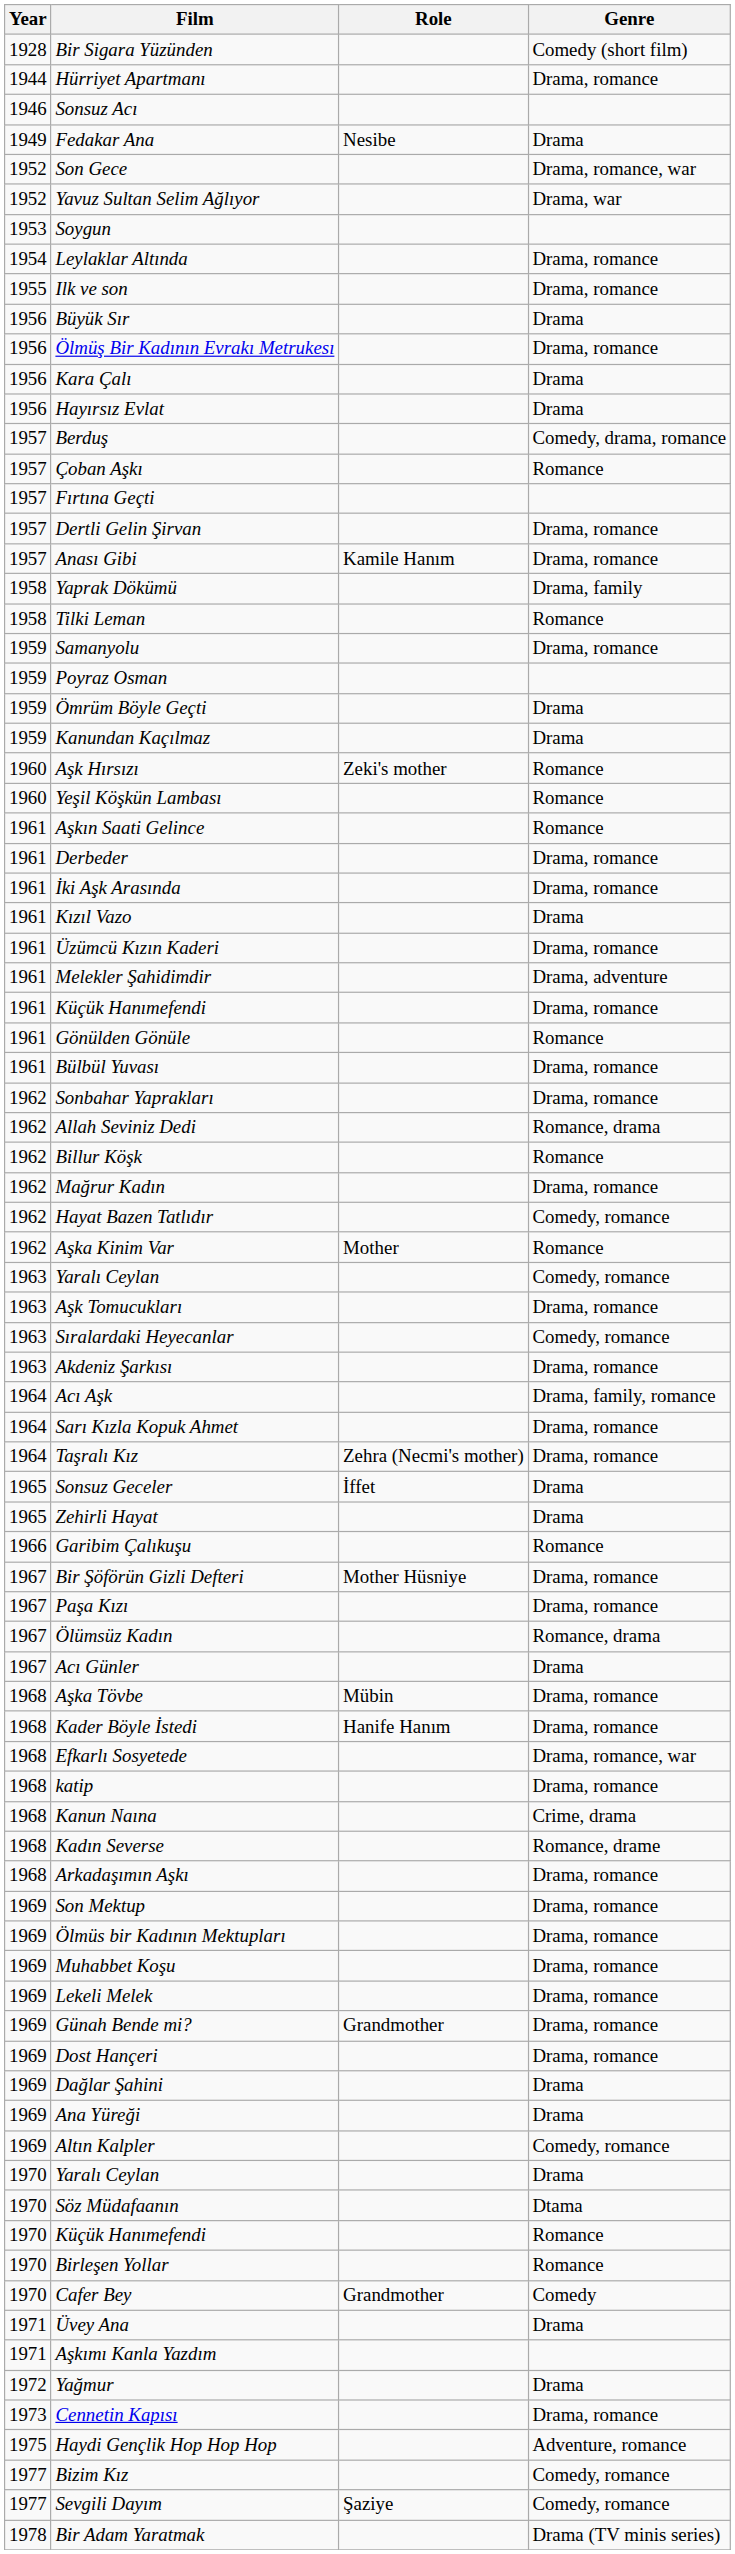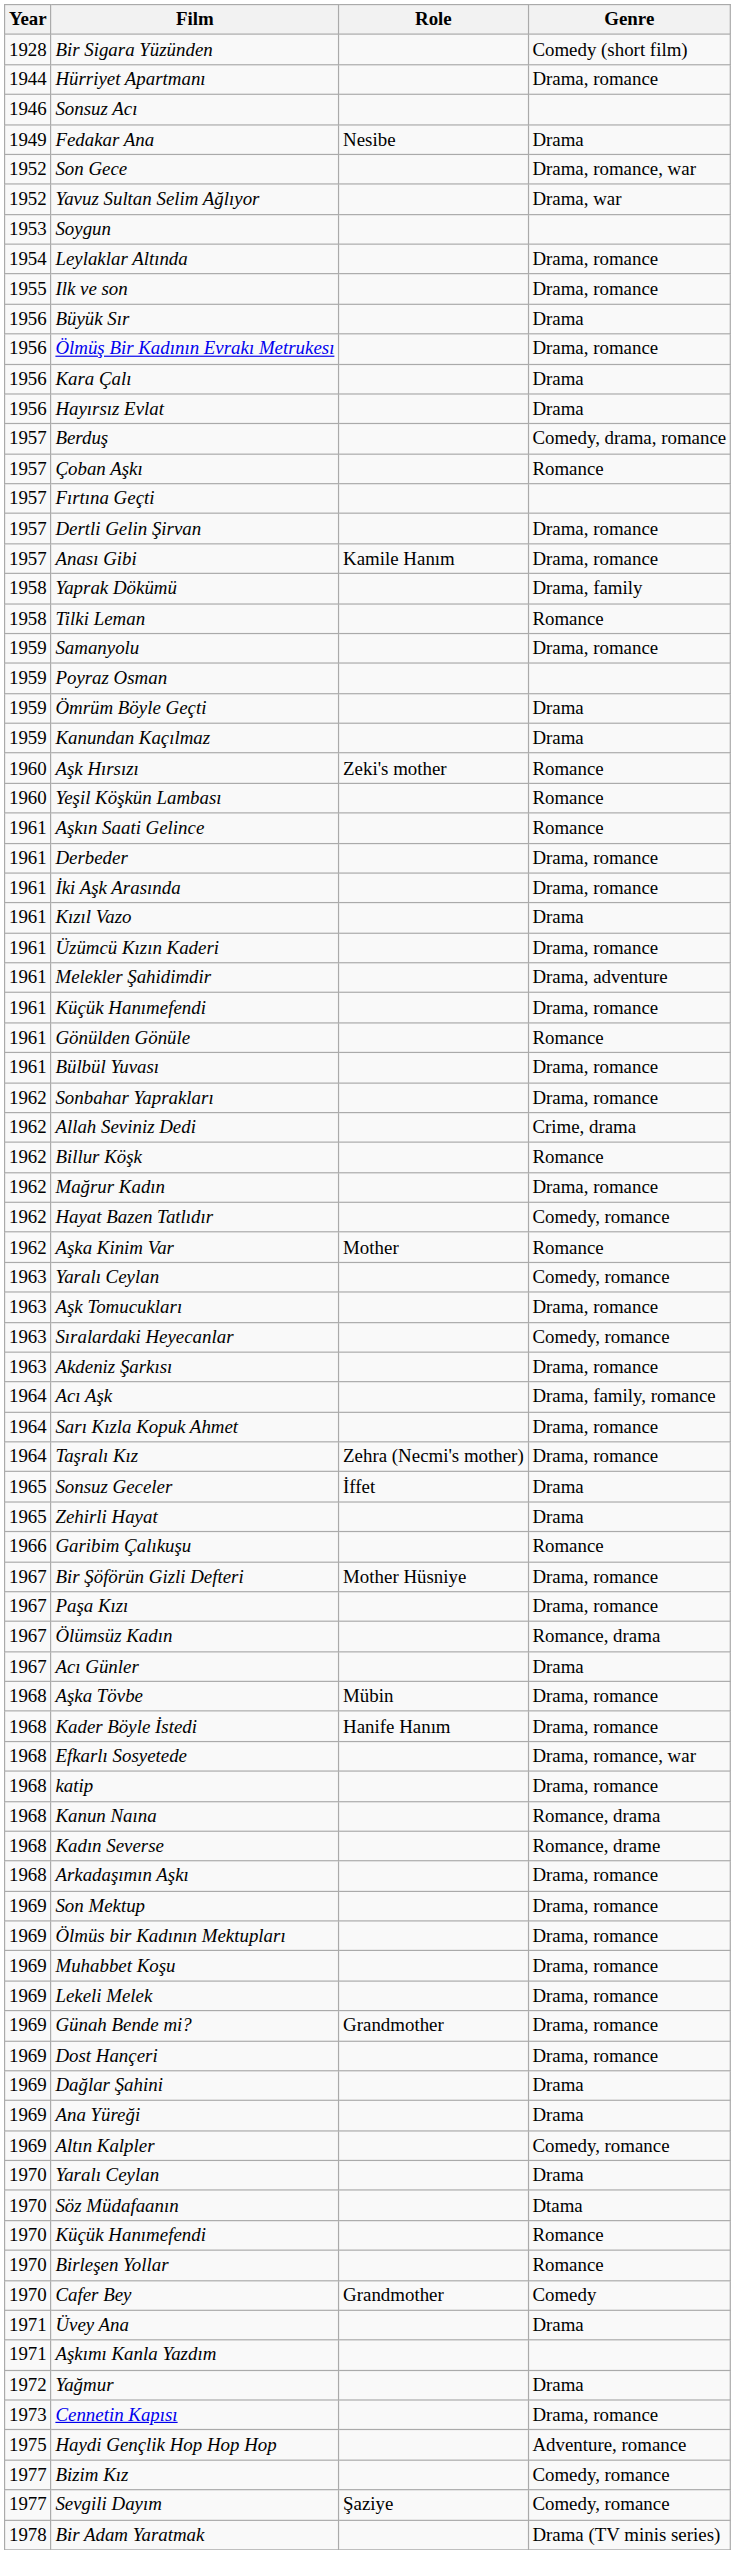Allah Seviniz Dedi | Genre: Romance, drama -> Crime, drama
Kanun Naına | Genre: Crime, drama -> Romance, drama
